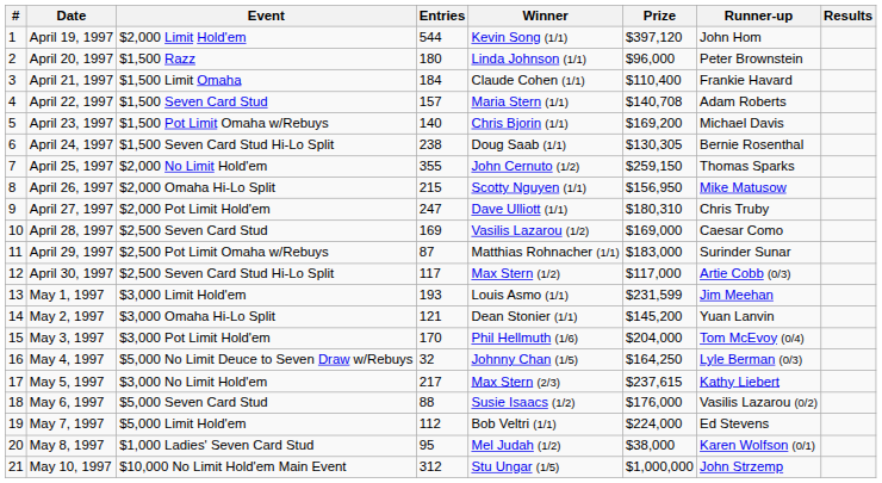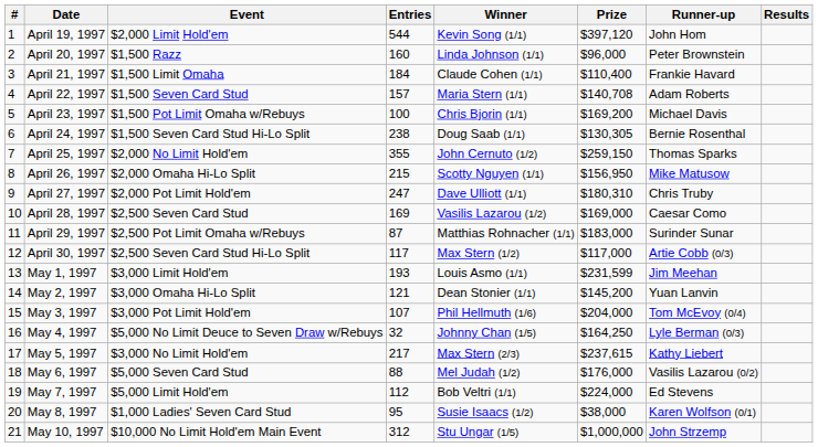April 20, 1997 | Entries: 180 -> 160
April 23, 1997 | Entries: 140 -> 100
May 3, 1997 | Entries: 170 -> 107
May 6, 1997 | Winner: Susie Isaacs (1/2) -> Mel Judah (1/2)
May 8, 1997 | Winner: Mel Judah (1/2) -> Susie Isaacs (1/2)
